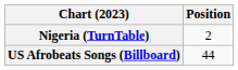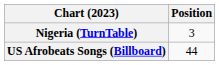Nigeria (TurnTable) | Position: 2 -> 3
